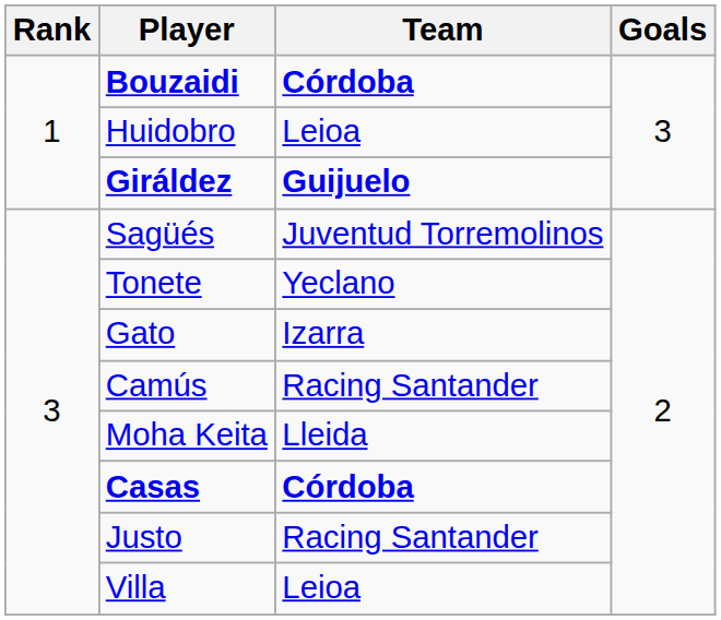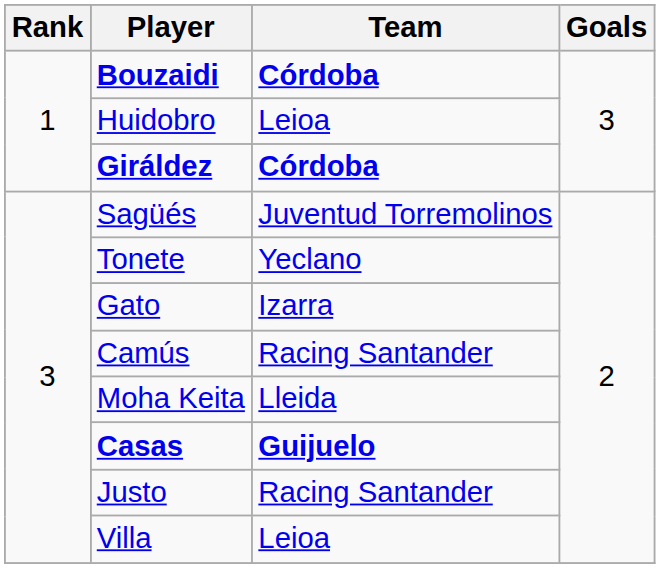Giráldez | Team: Guijuelo -> Córdoba
Casas | Team: Córdoba -> Guijuelo
